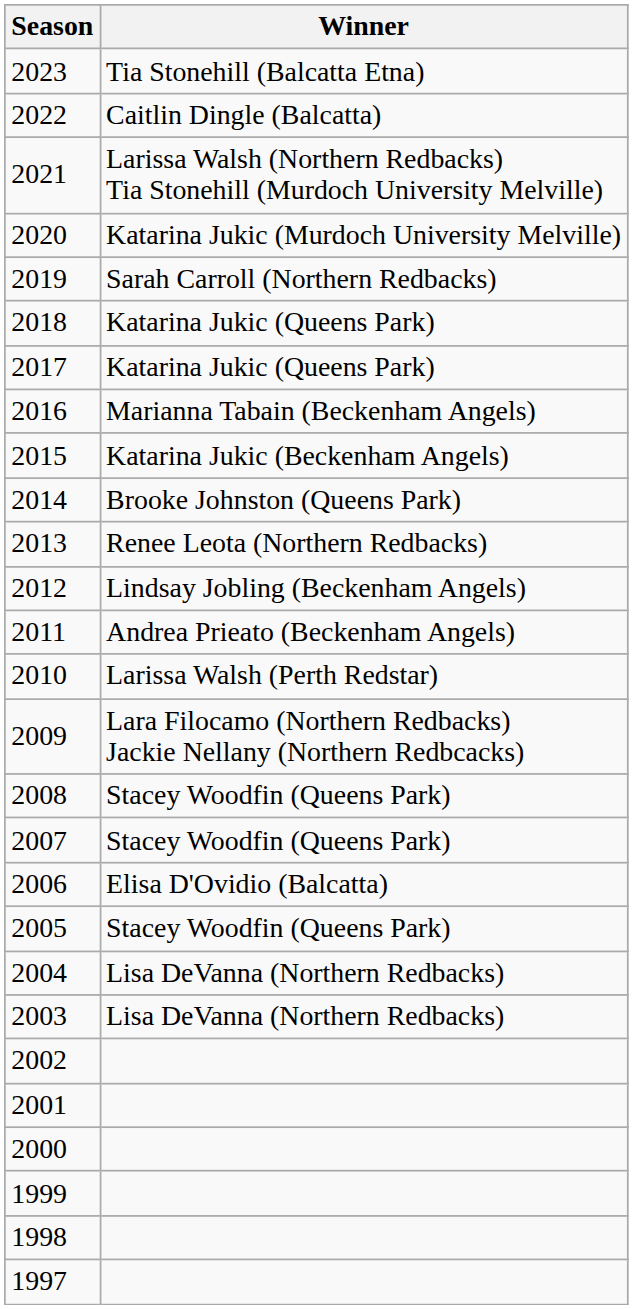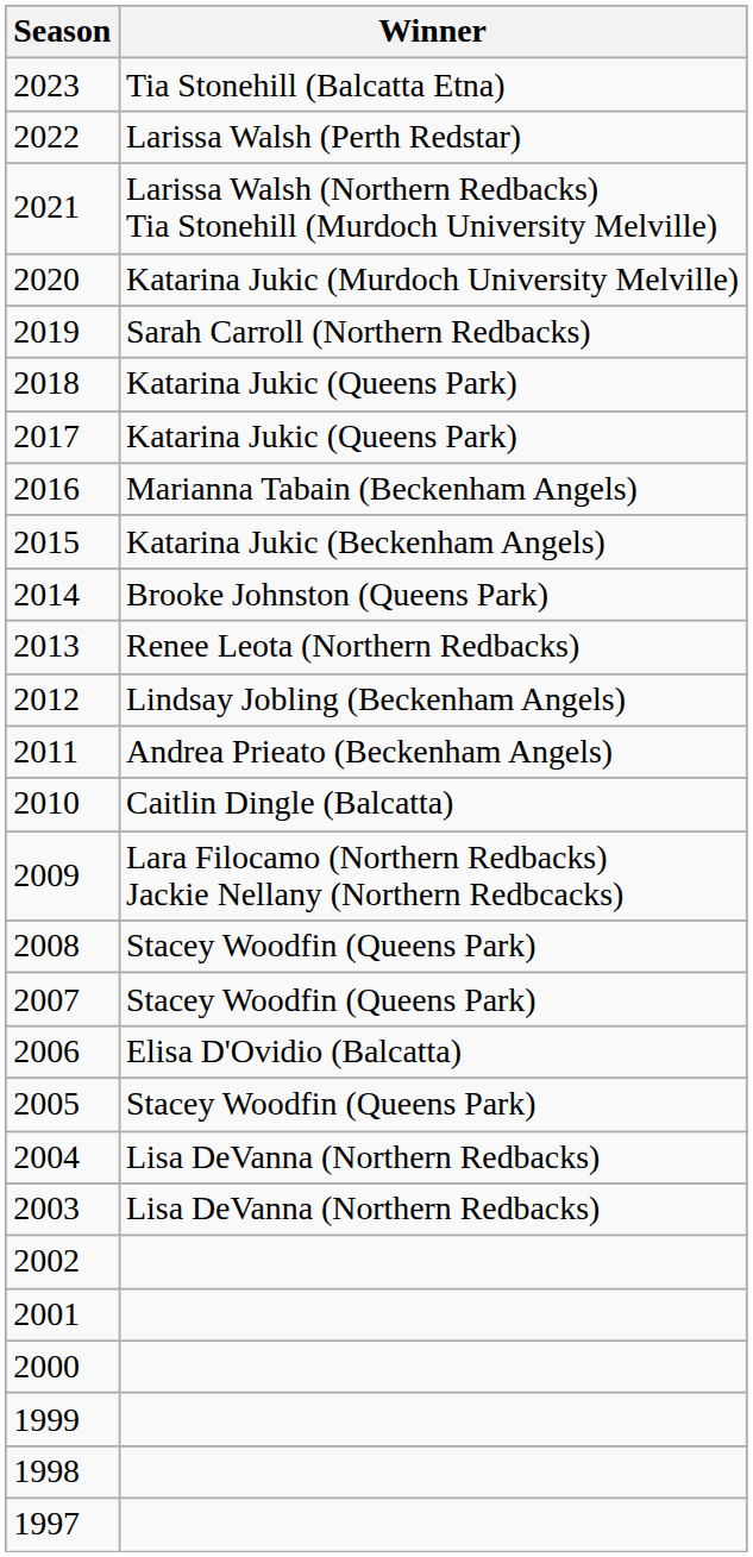2022 | Winner: Caitlin Dingle (Balcatta) -> Larissa Walsh (Perth Redstar)
2010 | Winner: Larissa Walsh (Perth Redstar) -> Caitlin Dingle (Balcatta)
